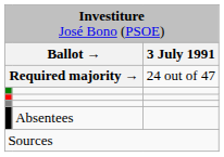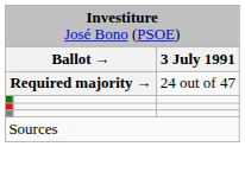- row: Absentees
